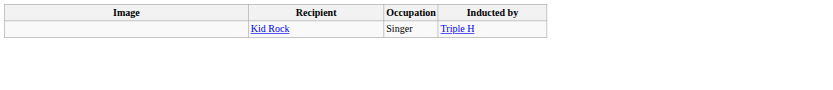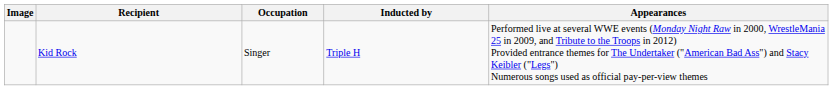+ column: Appearances | Performed live at several WWE events (Monday Night Raw in 2000, WrestleMania 25 in 2009, and Tribute to the Troops in 2012) Provided entrance themes for The Undertaker ("American Bad Ass") and Stacy Keibler ("Legs") Numerous songs used as official pay-per-view themes
